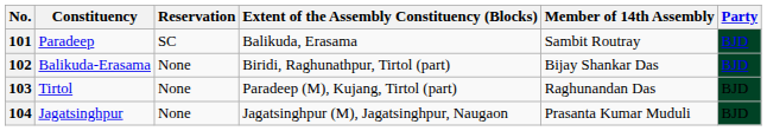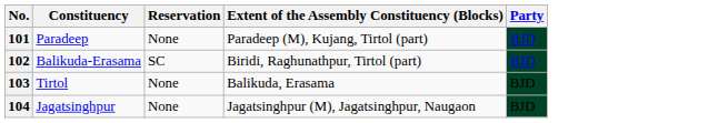- column: Member of 14th Assembly | Sambit Routray | Bijay Shankar Das | Raghunandan Das | Prasanta Kumar Muduli
101 | Reservation: SC -> None
101 | Extent of the Assembly Constituency (Blocks): Balikuda, Erasama -> Paradeep (M), Kujang, Tirtol (part)
102 | Reservation: None -> SC
103 | Extent of the Assembly Constituency (Blocks): Paradeep (M), Kujang, Tirtol (part) -> Balikuda, Erasama
